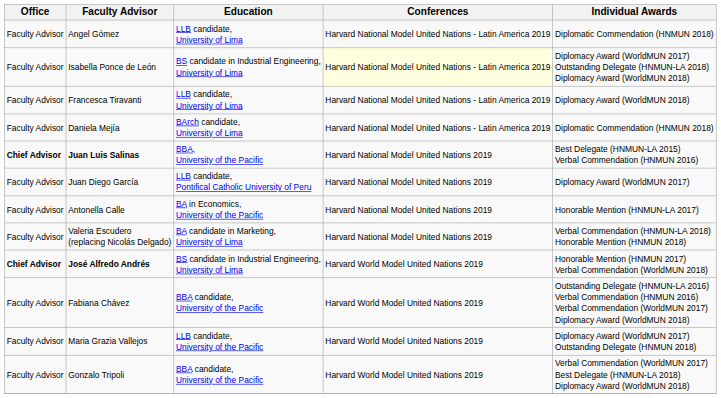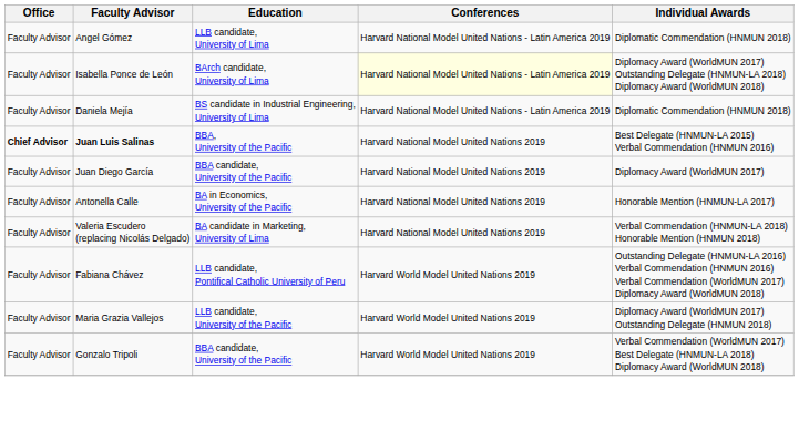Isabella Ponce de León | Education: BS candidate in Industrial Engineering, University of Lima -> BArch candidate, University of Lima
- row: Faculty Advisor | Francesca Tiravanti | LLB candidate, University of Lima | Harvard National Model United Nations - Latin America 2019 | Diplomacy Award (WorldMUN 2018)
Daniela Mejía | Education: BArch candidate, University of Lima -> BS candidate in Industrial Engineering, University of Lima
Juan Diego García | Education: LLB candidate, Pontifical Catholic University of Peru -> BBA candidate, University of the Pacific
- row: Chief Advisor | José Alfredo Andrés | BS candidate in Industrial Engineering, University of Lima | Harvard World Model United Nations 2019 | Honorable Mention (HNMUN 2017) Verbal Commendation (WorldMUN 2018)
Fabiana Chávez | Education: BBA candidate, University of the Pacific -> LLB candidate, Pontifical Catholic University of Peru
